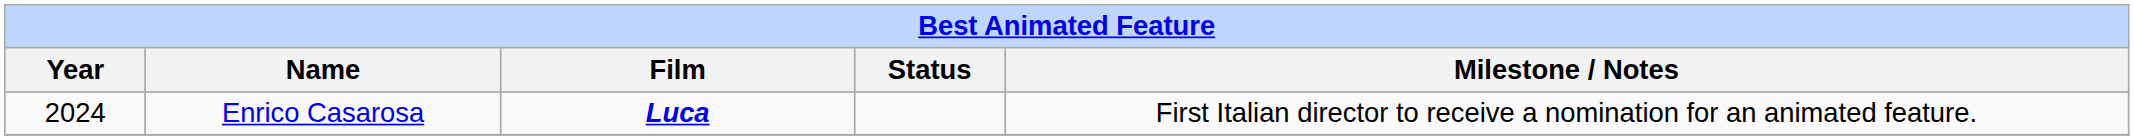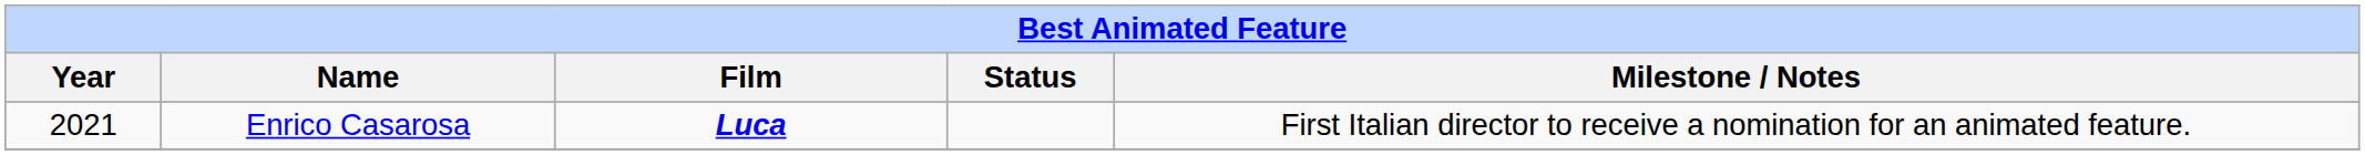Enrico Casarosa | Year: 2024 -> 2021
